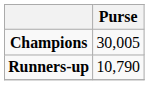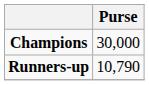Champions | Purse: 30,005 -> 30,000
